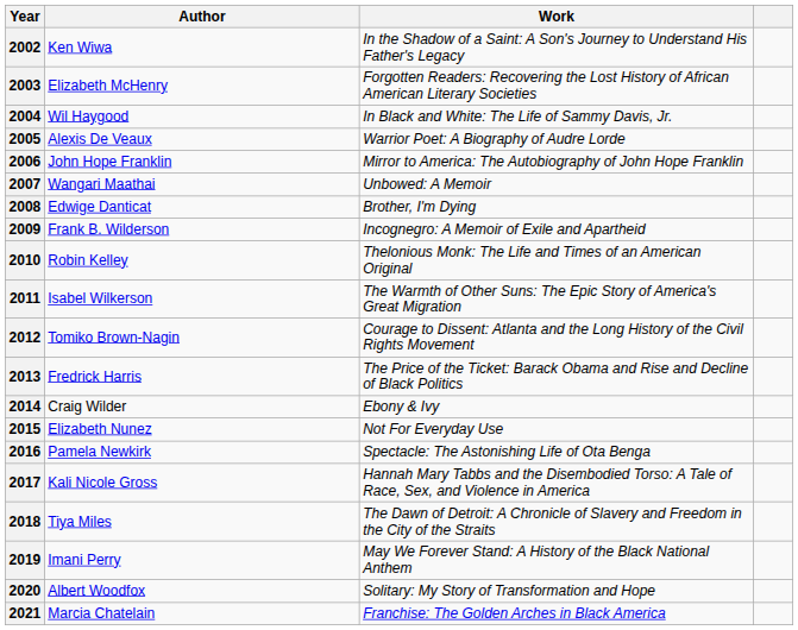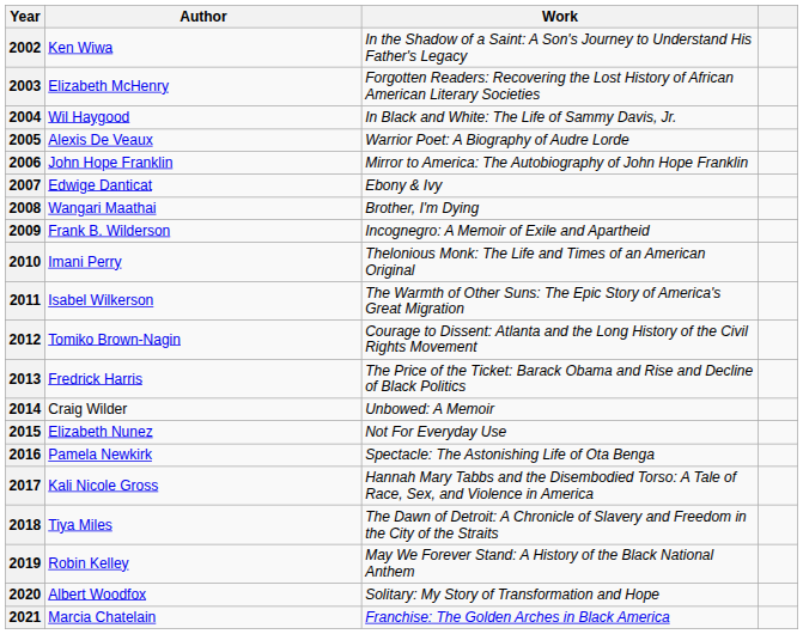2007 | Author: Wangari Maathai -> Edwige Danticat
2007 | Work: Unbowed: A Memoir -> Ebony & Ivy
2008 | Author: Edwige Danticat -> Wangari Maathai
2010 | Author: Robin Kelley -> Imani Perry
2014 | Work: Ebony & Ivy -> Unbowed: A Memoir
2019 | Author: Imani Perry -> Robin Kelley
